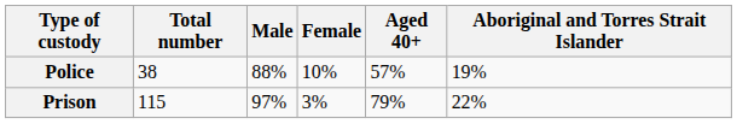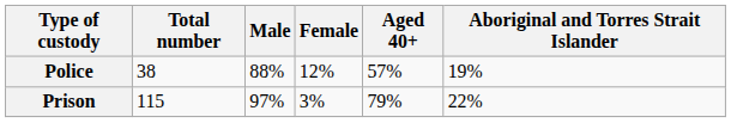Police | Female: 10% -> 12%
